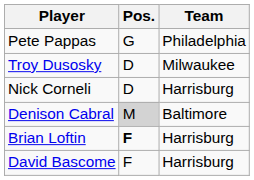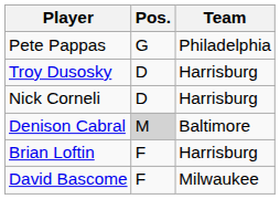Troy Dusosky | Team: Milwaukee -> Harrisburg
Brian Loftin | Pos.: bold -> normal
David Bascome | Team: Harrisburg -> Milwaukee
